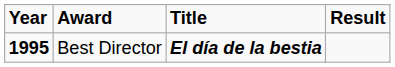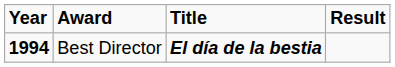Best Director | Year: 1995 -> 1994
